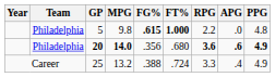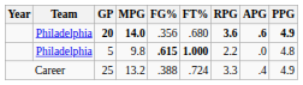rows swapped: 20 <-> 5
